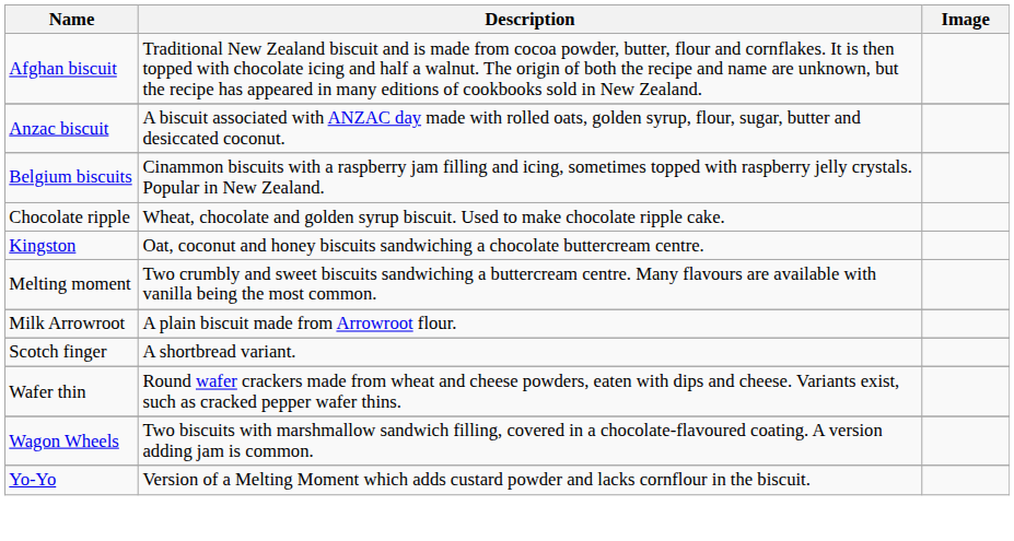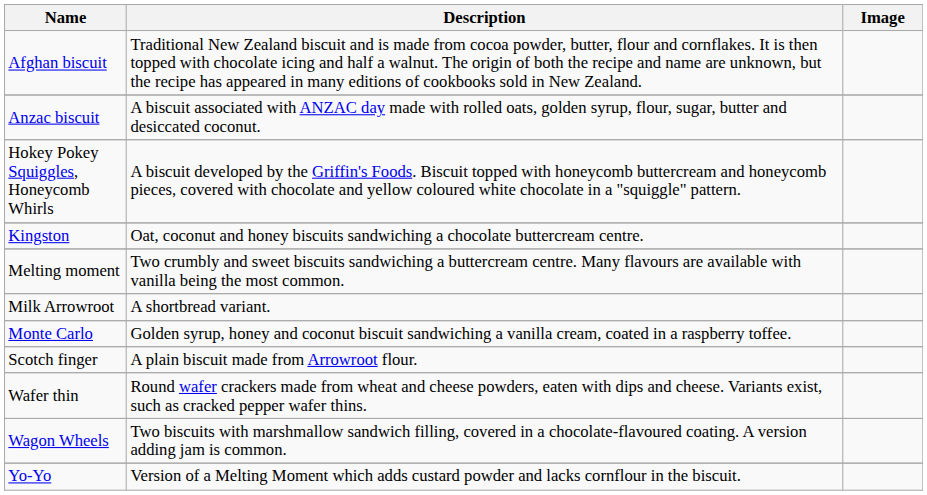- row: Belgium biscuits | Cinammon biscuits with a raspberry jam filling and icing, sometimes topped with raspberry jelly crystals. Popular in New Zealand.
- row: Chocolate ripple | Wheat, chocolate and golden syrup biscuit. Used to make chocolate ripple cake.
+ row: Hokey Pokey Squiggles, Honeycomb Whirls | A biscuit developed by the Griffin's Foods. Biscuit topped with honeycomb buttercream and honeycomb pieces, covered with chocolate and yellow coloured white chocolate in a "squiggle" pattern.
Milk Arrowroot | Description: A plain biscuit made from Arrowroot flour. -> A shortbread variant.
+ row: Monte Carlo | Golden syrup, honey and coconut biscuit sandwiching a vanilla cream, coated in a raspberry toffee.
Scotch finger | Description: A shortbread variant. -> A plain biscuit made from Arrowroot flour.
